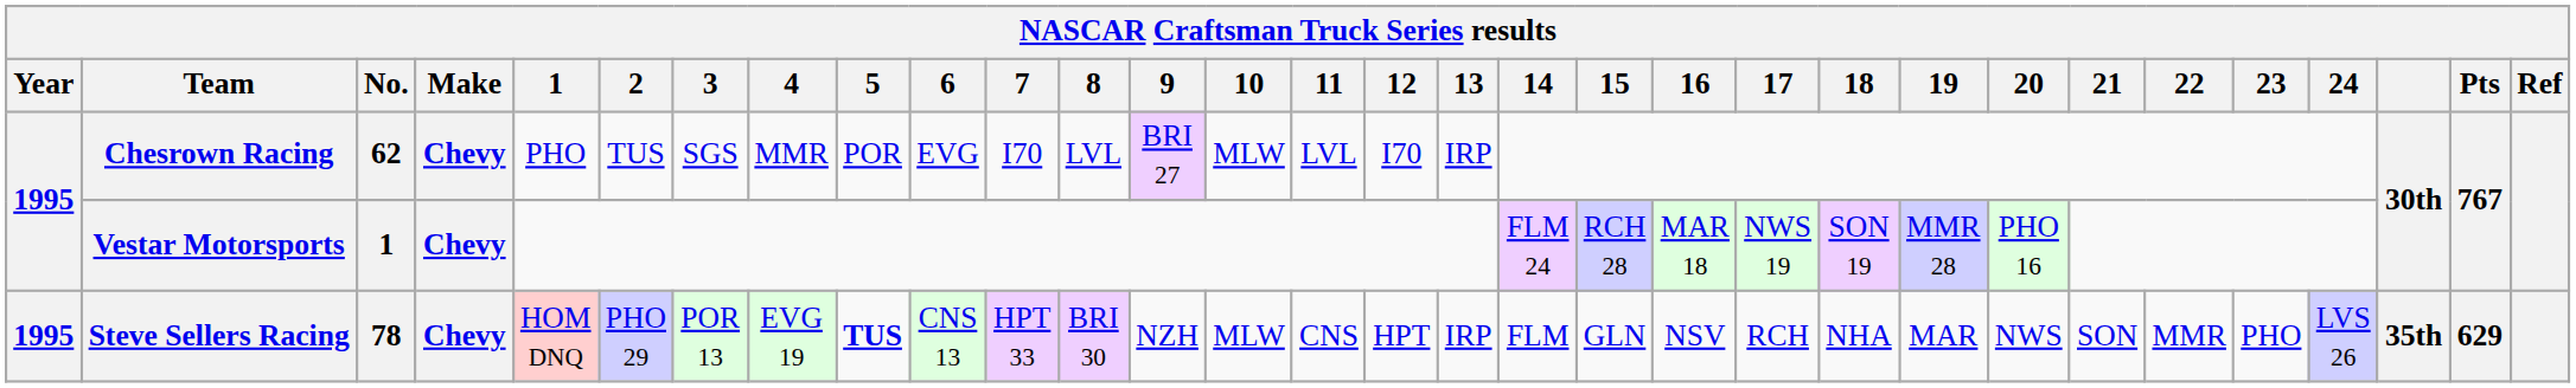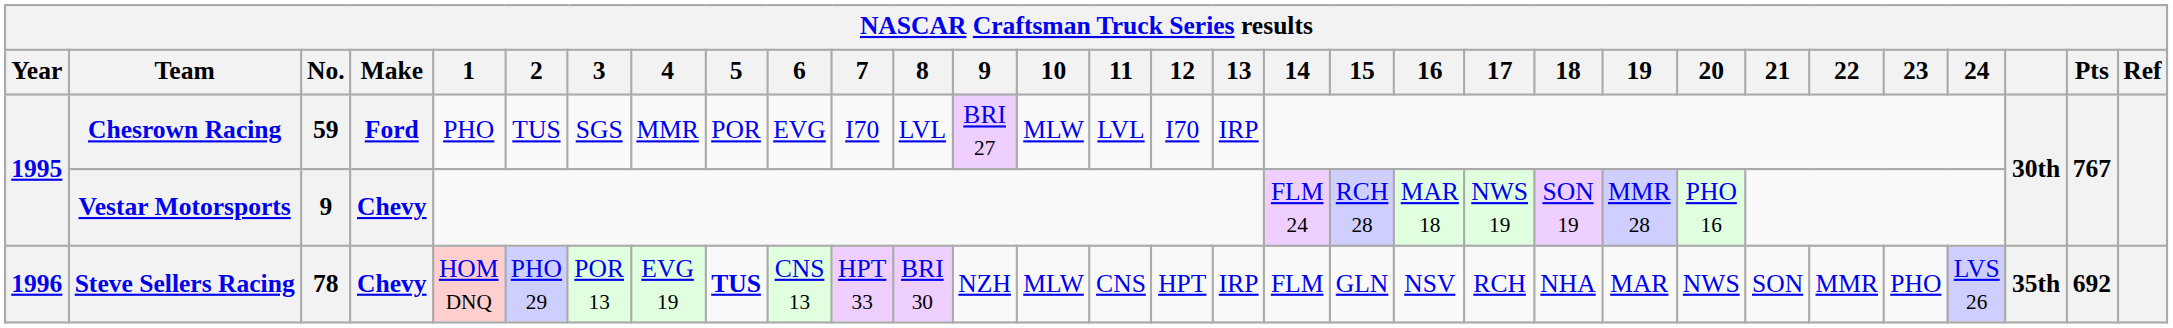Chesrown Racing | No.: 62 -> 59
Chesrown Racing | Make: Chevy -> Ford
Vestar Motorsports | No.: 1 -> 9
Steve Sellers Racing | Year: 1995 -> 1996
Steve Sellers Racing | Pts: 629 -> 692
